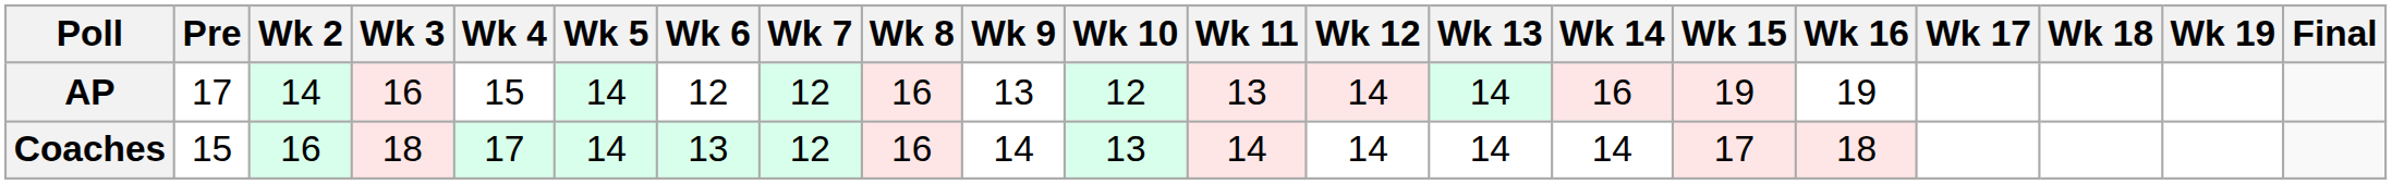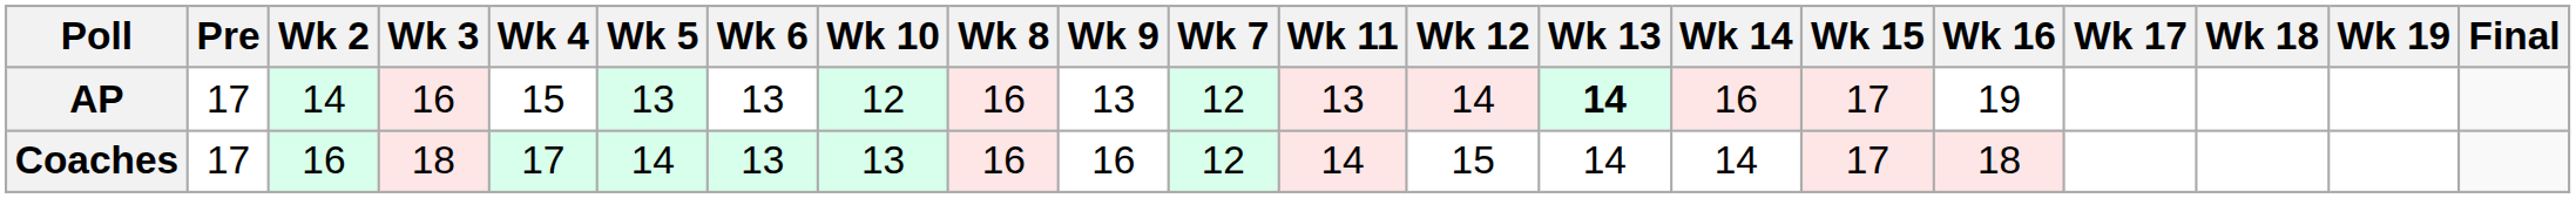columns swapped: Wk 7 <-> Wk 10
AP | Wk 5: 14 -> 13
AP | Wk 6: 12 -> 13
AP | Wk 13: normal -> bold
AP | Wk 15: 19 -> 17
Coaches | Pre: 15 -> 17
Coaches | Wk 9: 14 -> 16
Coaches | Wk 12: 14 -> 15
